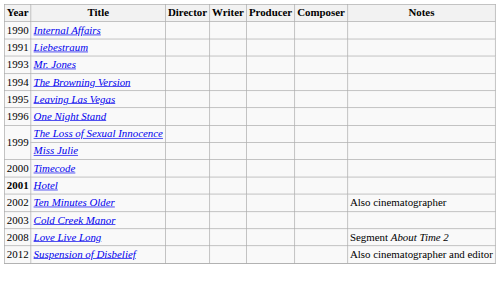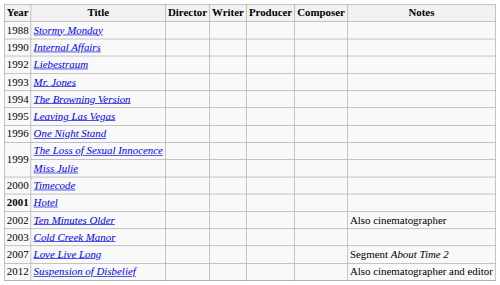+ row: 1988 | Stormy Monday
Liebestraum | Year: 1991 -> 1992
Love Live Long | Year: 2008 -> 2007
